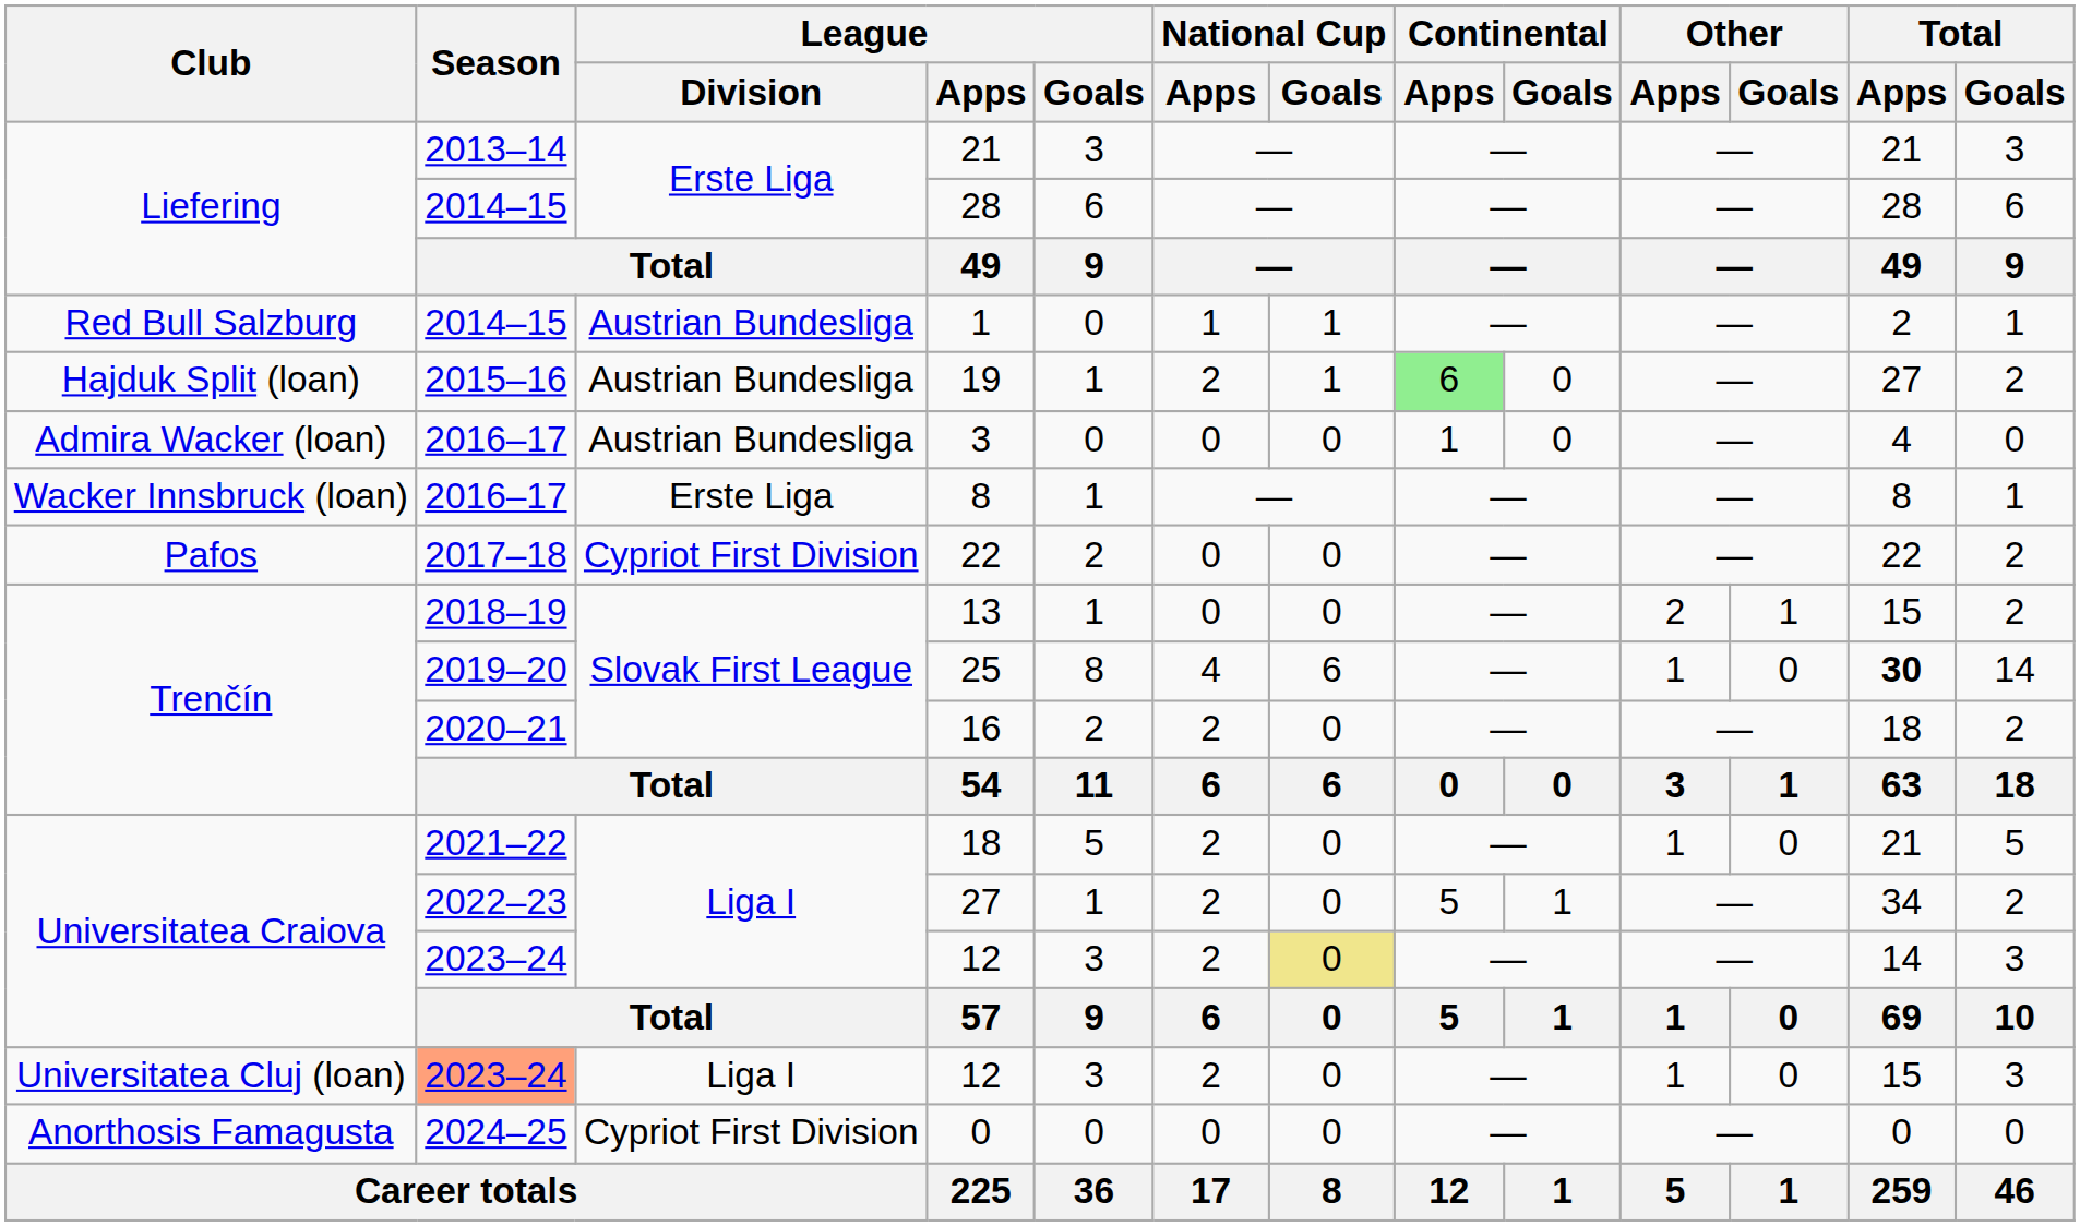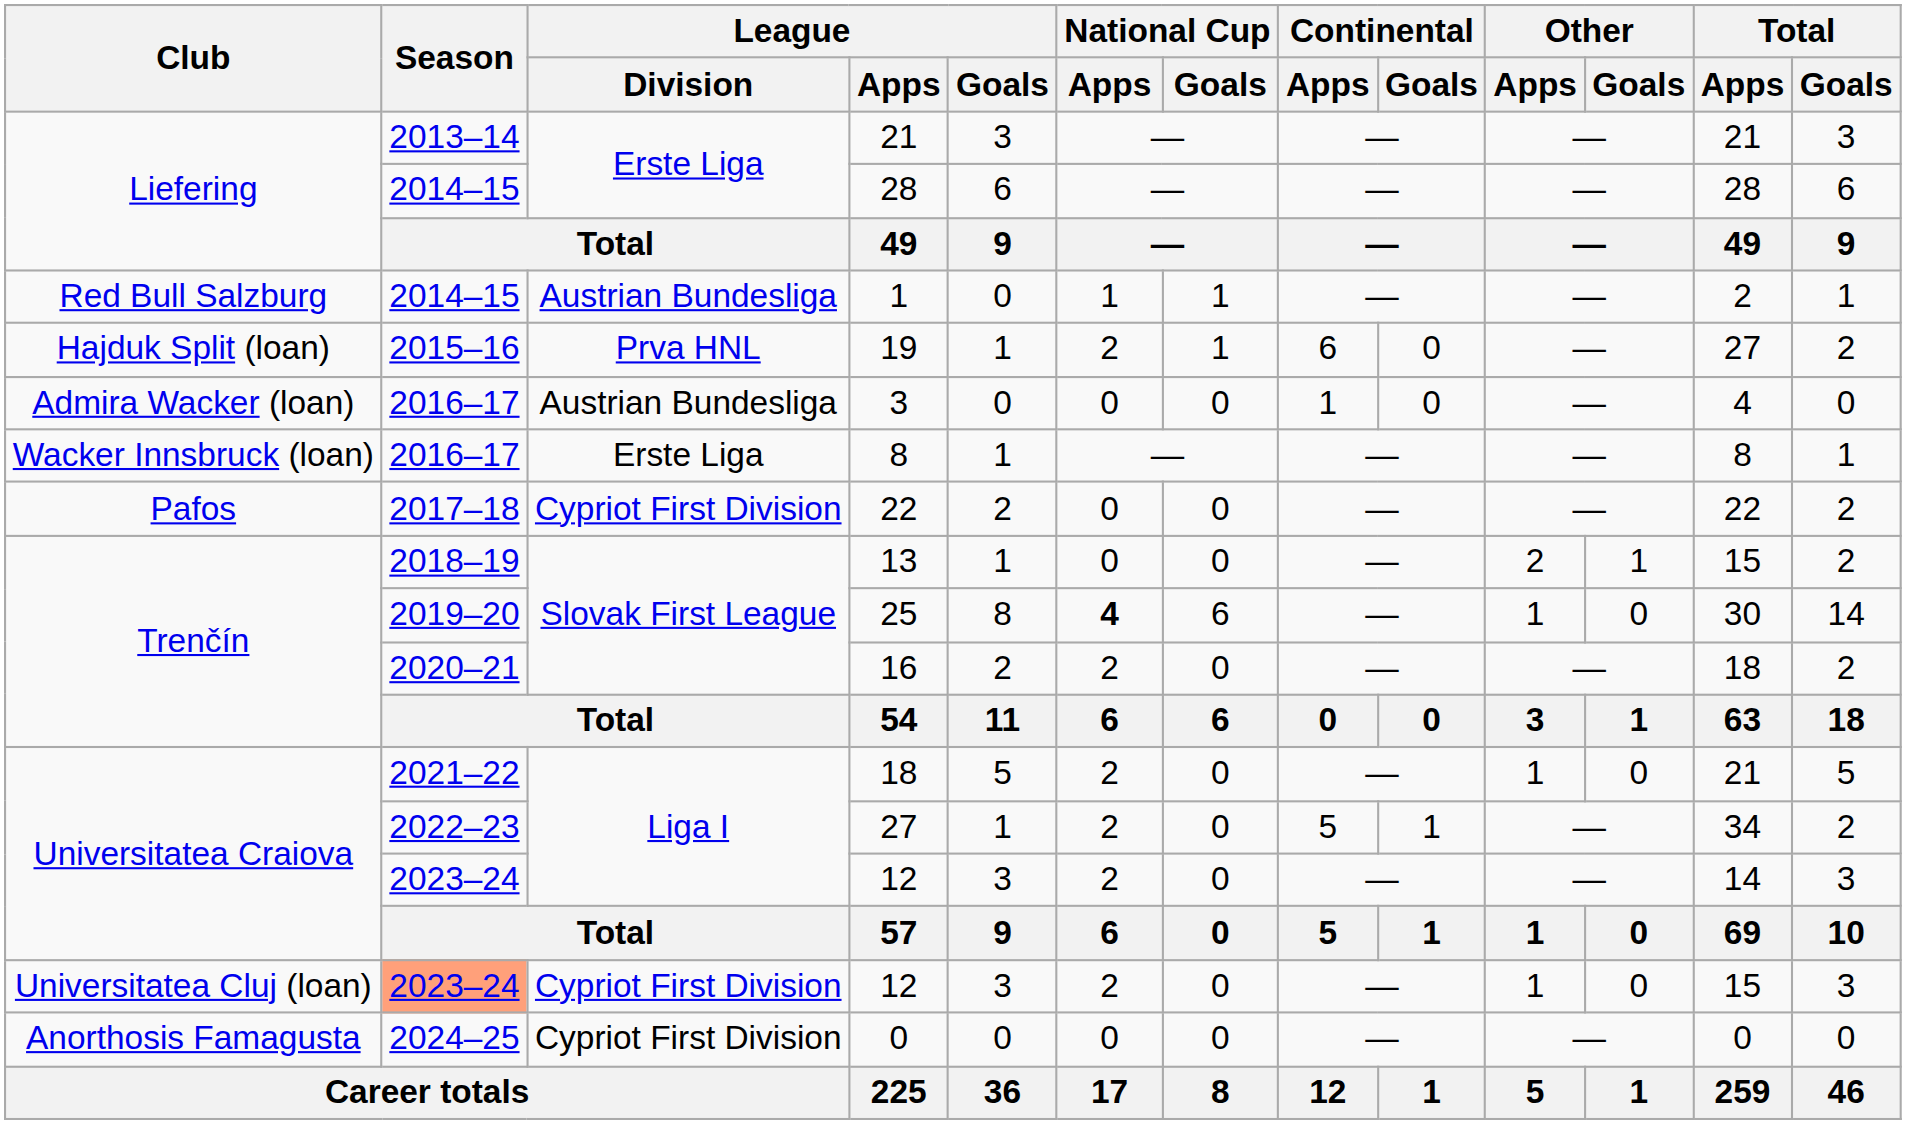19 | League / Division: Austrian Bundesliga -> Prva HNL
19 | Continental / Apps: lightgreen background -> no background
25 | National Cup / Apps: normal -> bold
25 | Total / Apps: bold -> normal
Universitatea Craiova / 12 | National Cup / Goals: khaki background -> no background
Universitatea Cluj (loan) / 12 | League / Division: Liga I -> Cypriot First Division
